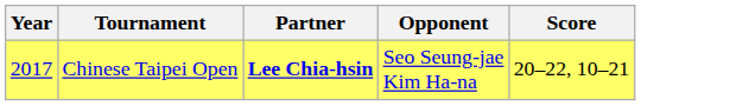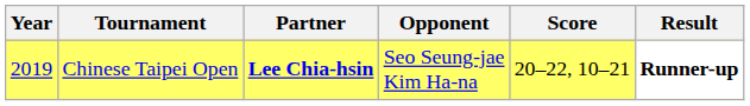+ column: Result | Runner-up
Chinese Taipei Open | Year: 2017 -> 2019
